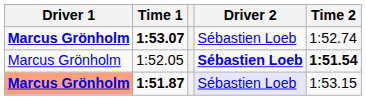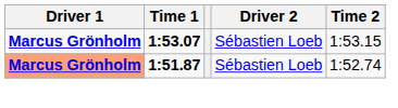1:53.07 | Time 2: 1:52.74 -> 1:53.15
- row: Marcus Grönholm | 1:52.05 | Sébastien Loeb | 1:51.54
1:51.87 | Driver 2: lavender background -> no background
1:51.87 | Time 2: 1:53.15 -> 1:52.74
